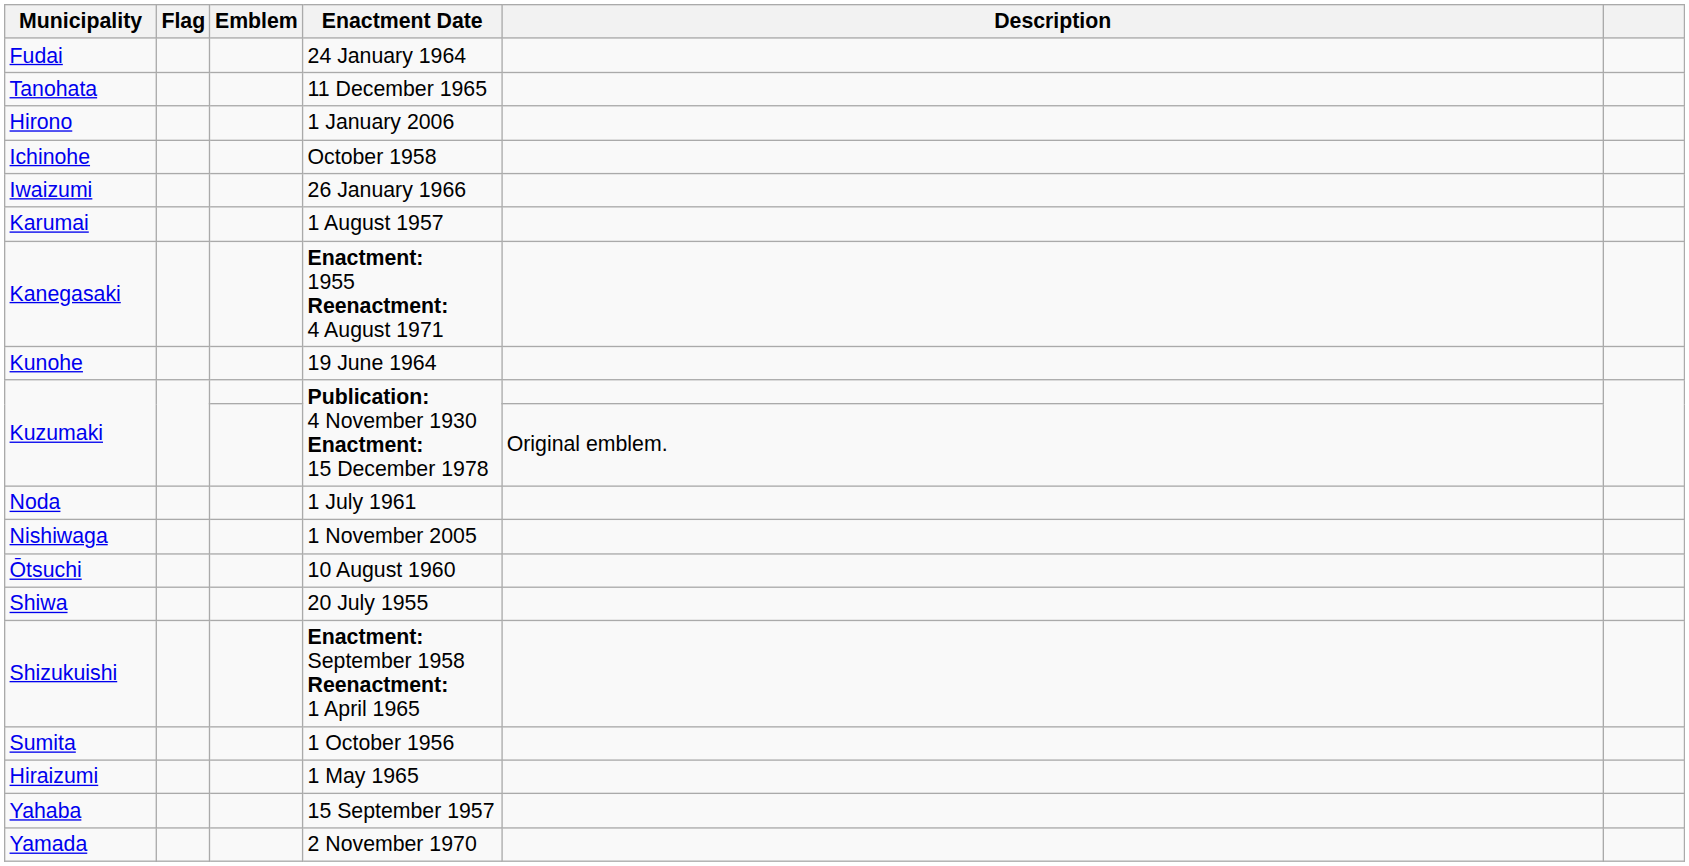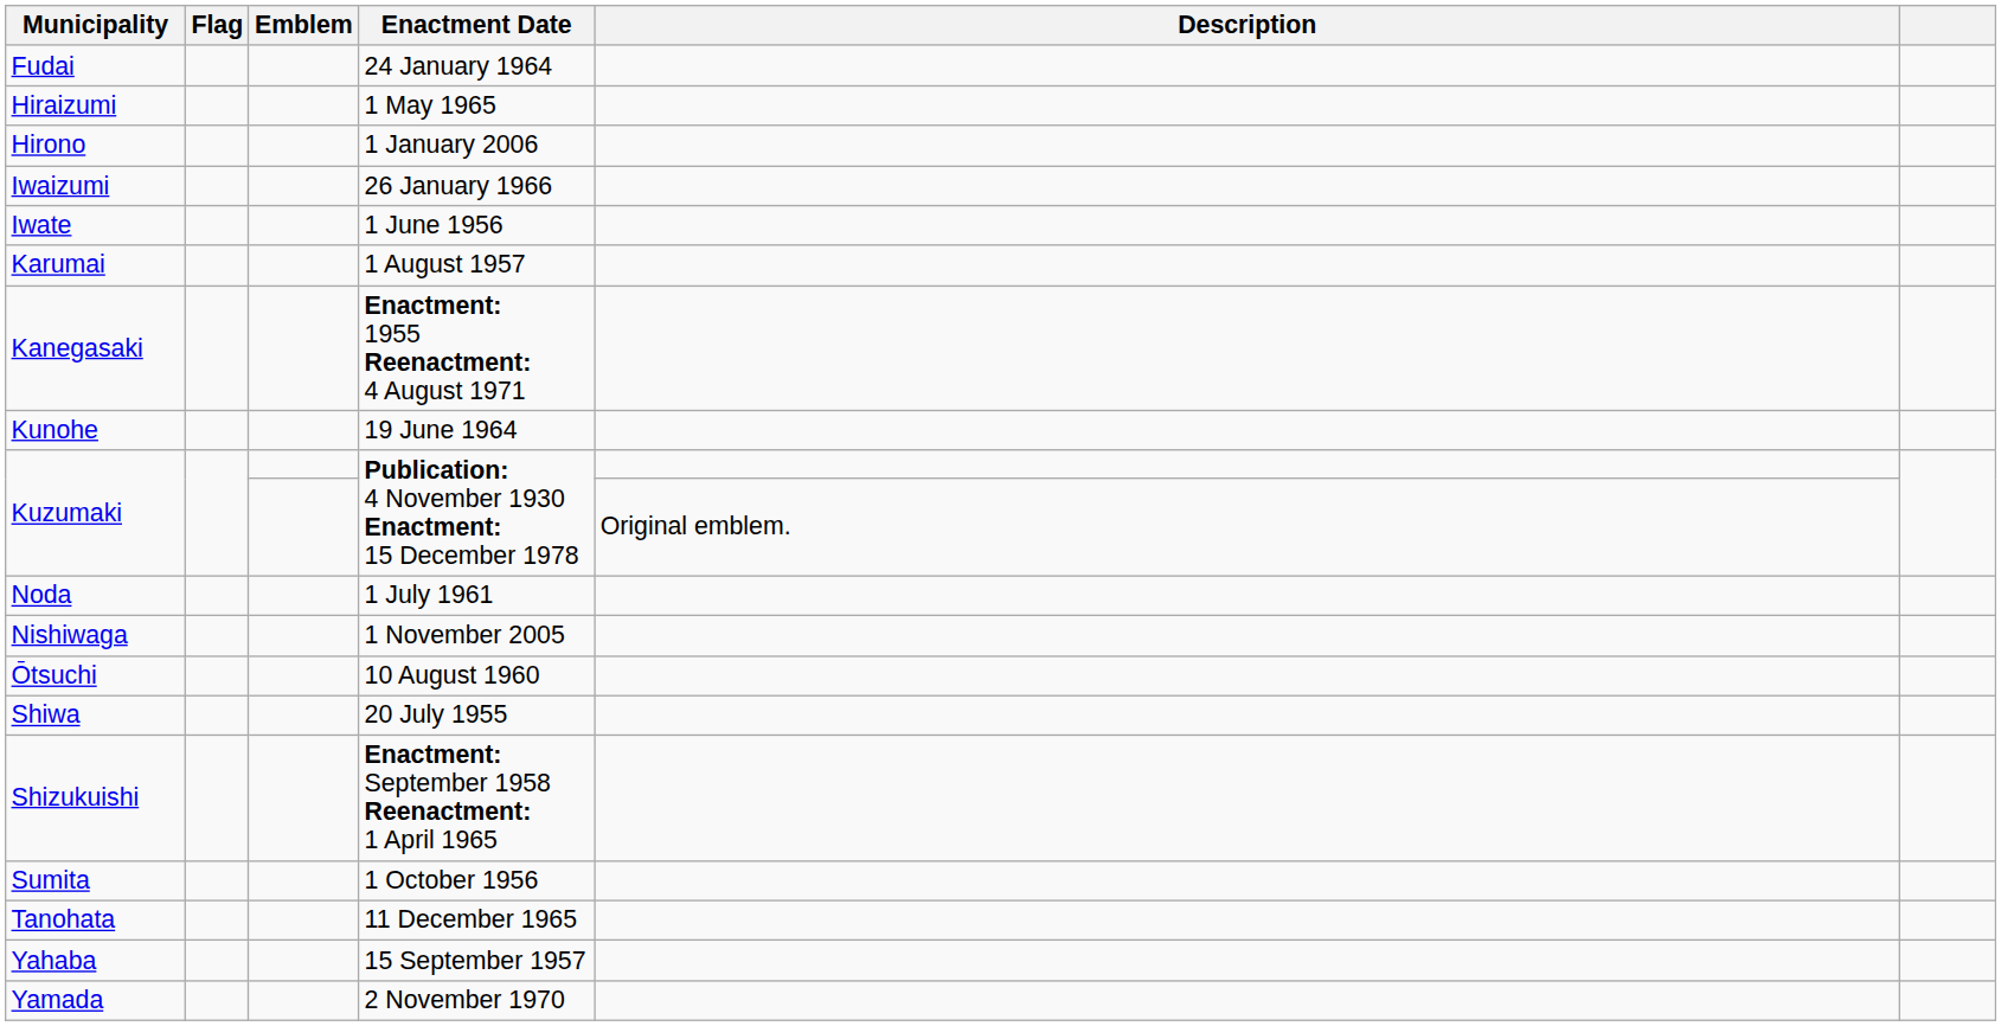rows swapped: Hiraizumi <-> Tanohata
- row: Ichinohe | October 1958
+ row: Iwate | 1 June 1956
